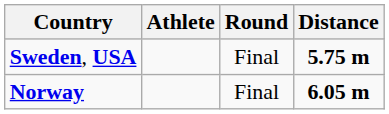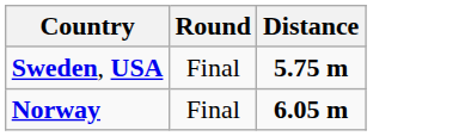- column: Athlete
